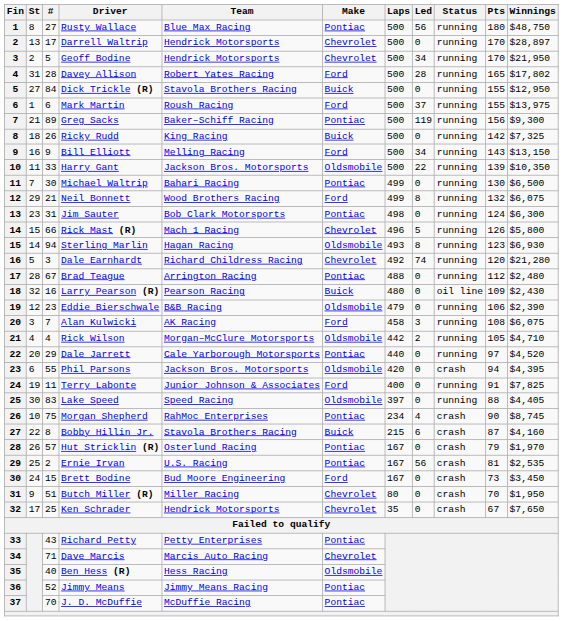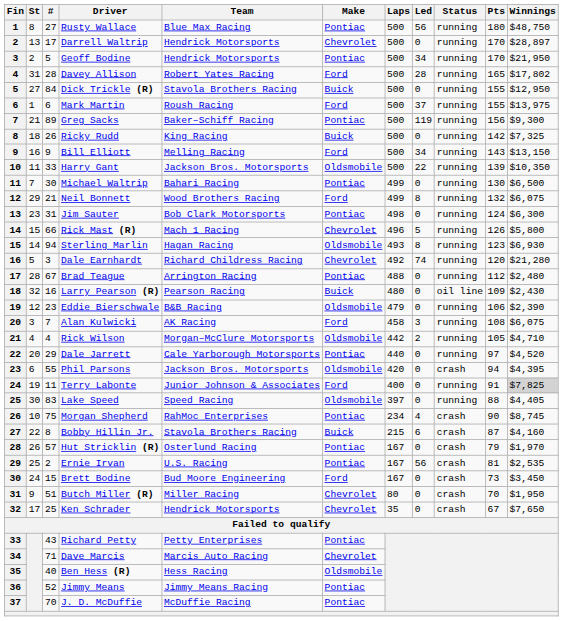Geoff Bodine | Make: Chevrolet -> Pontiac
Terry Labonte | Winnings: no background -> lightgrey background
